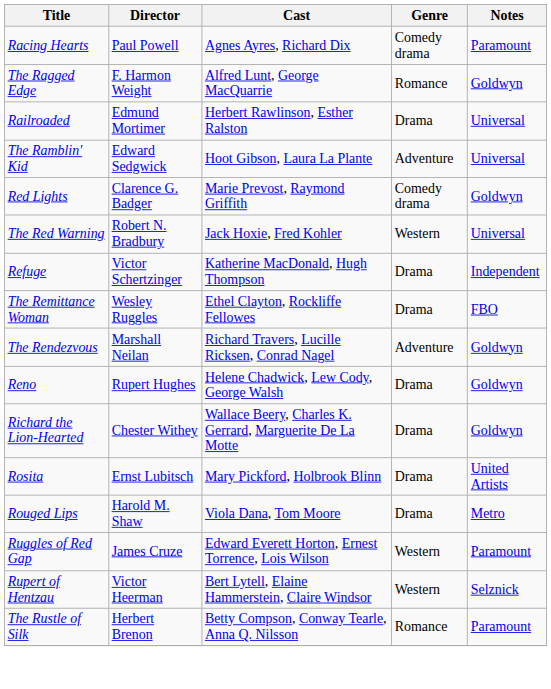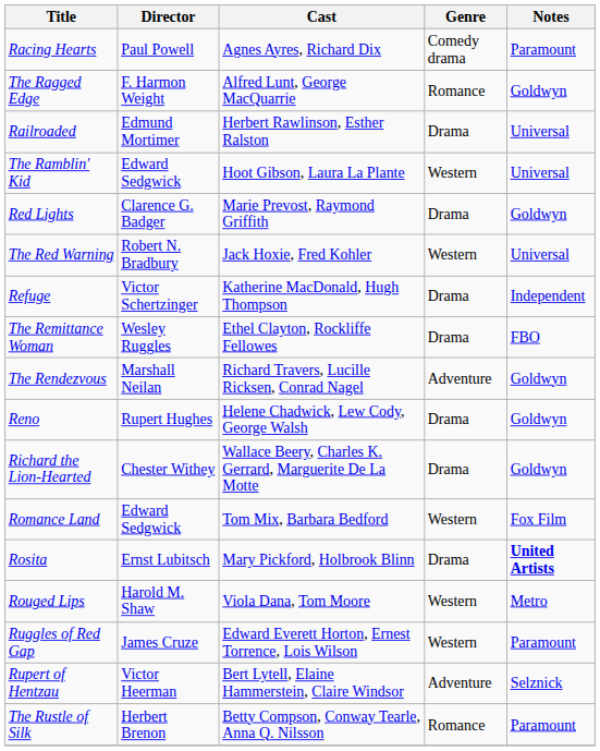The Ramblin' Kid | Genre: Adventure -> Western
Red Lights | Genre: Comedy drama -> Drama
+ row: Romance Land | Edward Sedgwick | Tom Mix, Barbara Bedford | Western | Fox Film
Rosita | Notes: normal -> bold
Rouged Lips | Genre: Drama -> Western
Rupert of Hentzau | Genre: Western -> Adventure
